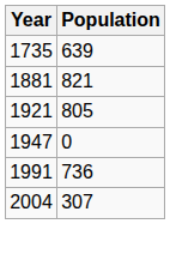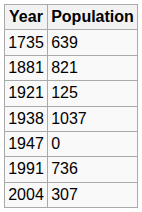1921 | Population: 805 -> 125
+ row: 1938 | 1037
